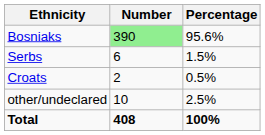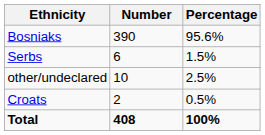Bosniaks | Number: lightgreen background -> no background
rows swapped: Croats <-> other/undeclared
